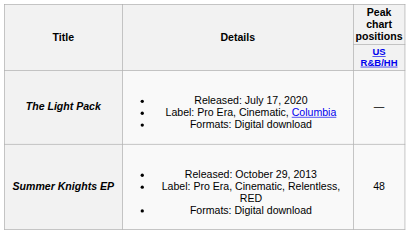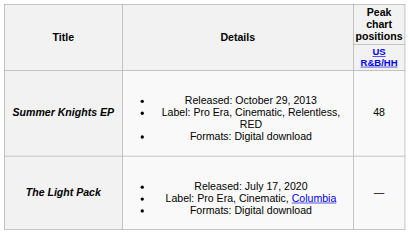rows swapped: Summer Knights EP <-> The Light Pack
